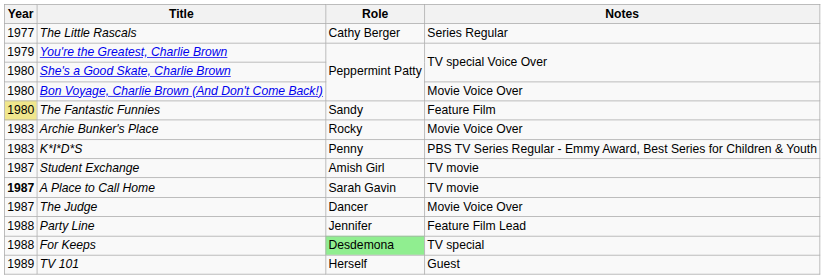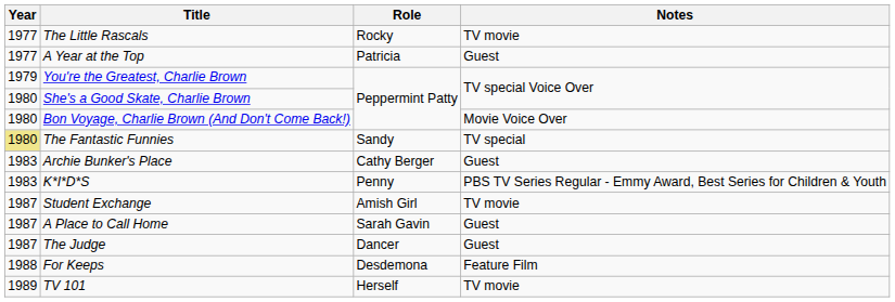The Little Rascals | Role: Cathy Berger -> Rocky
The Little Rascals | Notes: Series Regular -> TV movie
+ row: 1977 | A Year at the Top | Patricia | Guest
The Fantastic Funnies | Notes: Feature Film -> TV special
Archie Bunker's Place | Role: Rocky -> Cathy Berger
Archie Bunker's Place | Notes: Movie Voice Over -> Guest
A Place to Call Home | Year: bold -> normal
A Place to Call Home | Notes: TV movie -> Guest
The Judge | Notes: Movie Voice Over -> Guest
- row: 1988 | Party Line | Jennifer | Feature Film Lead
For Keeps | Role: lightgreen background -> no background
For Keeps | Notes: TV special -> Feature Film
TV 101 | Notes: Guest -> TV movie
